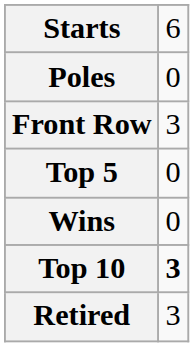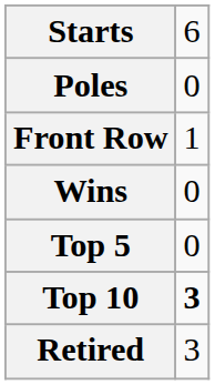Front Row | column 2: 3 -> 1
rows swapped: Wins <-> Top 5
